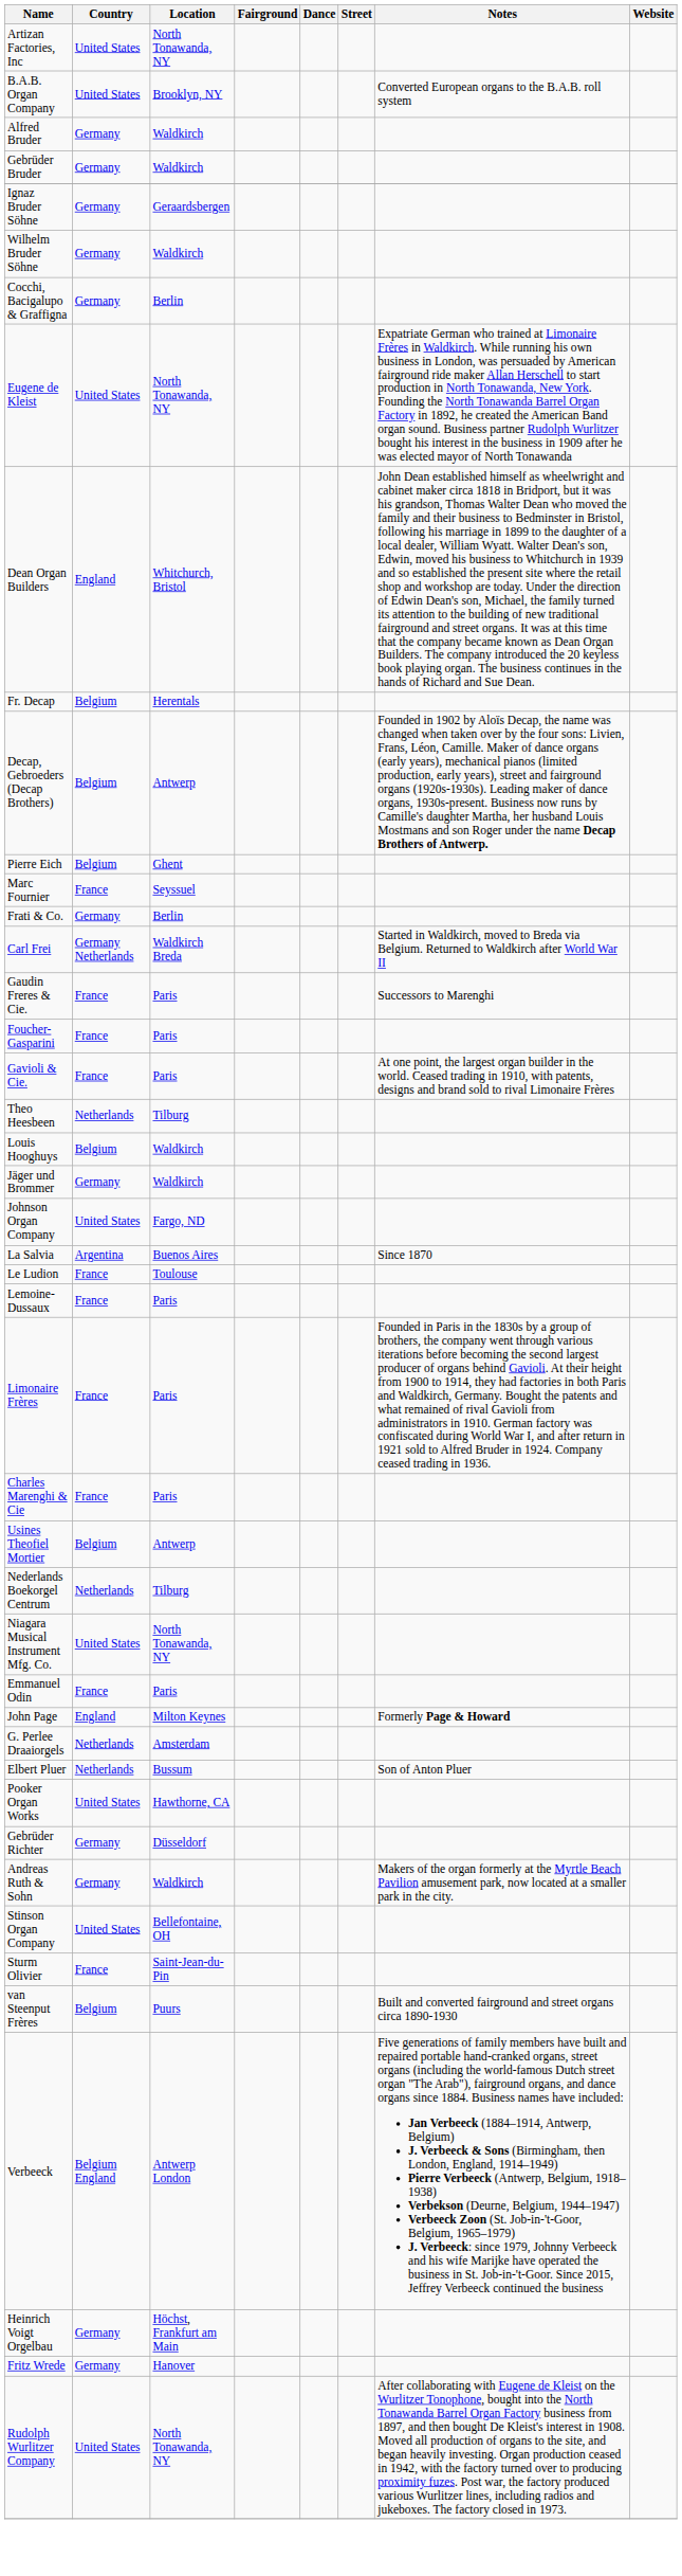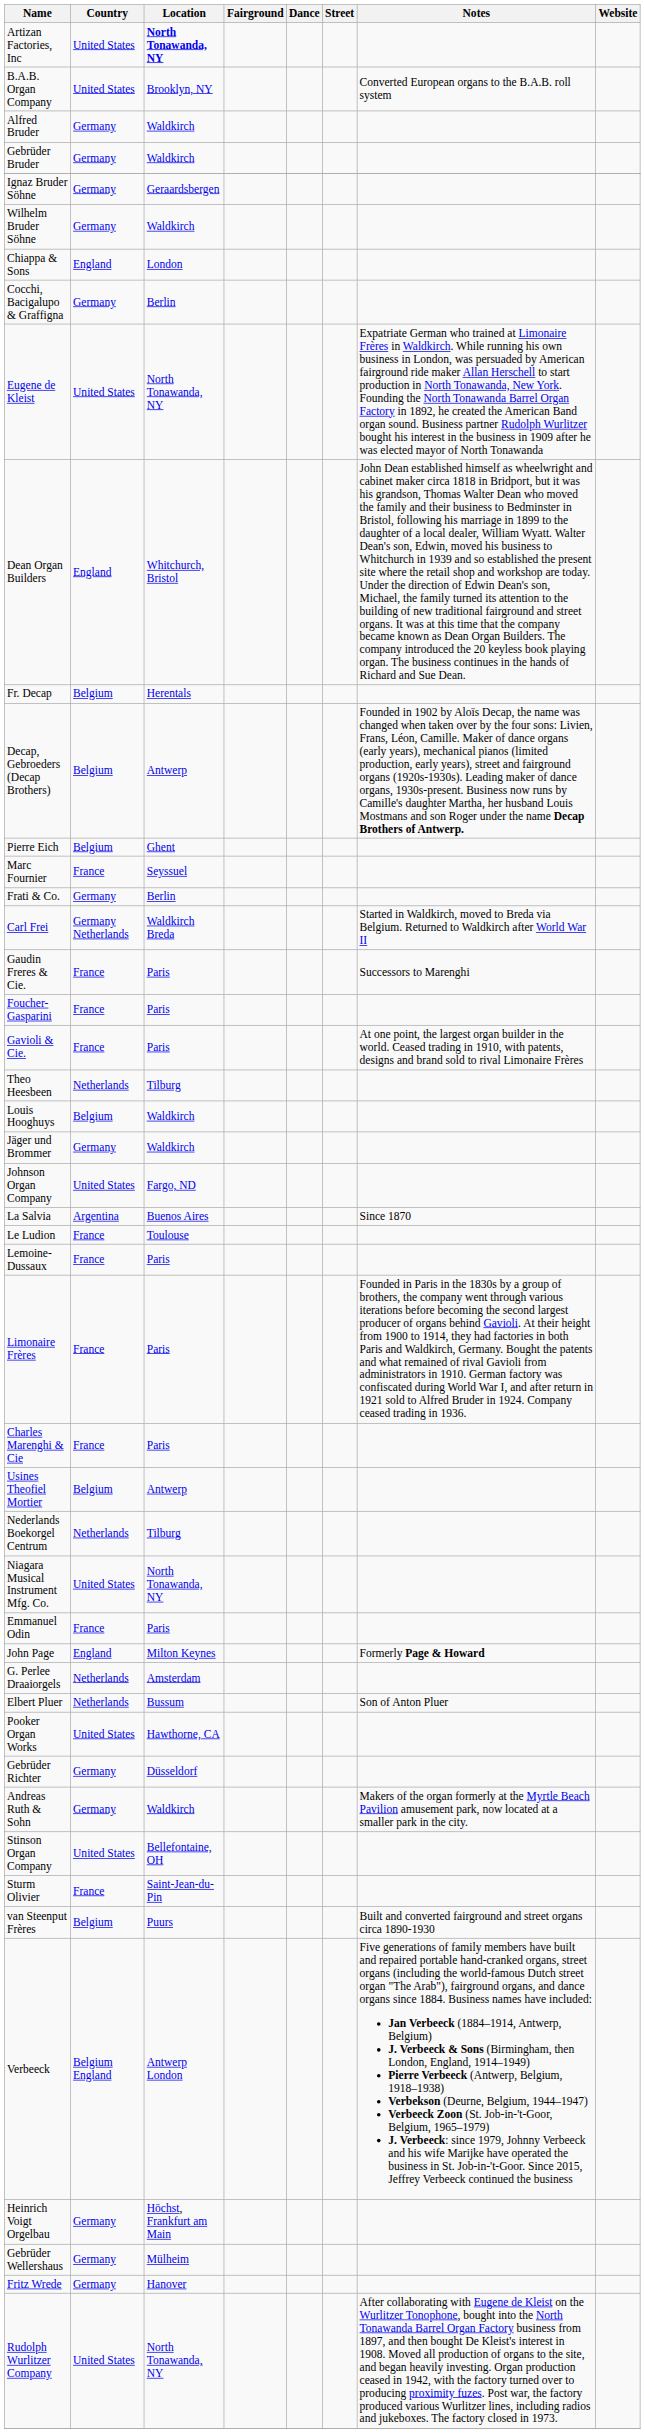Artizan Factories, Inc | Location: normal -> bold
+ row: Chiappa & Sons | England | London
+ row: Gebrüder Wellershaus | Germany | Mülheim
